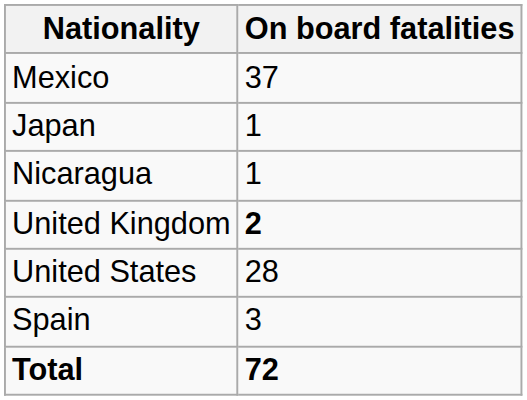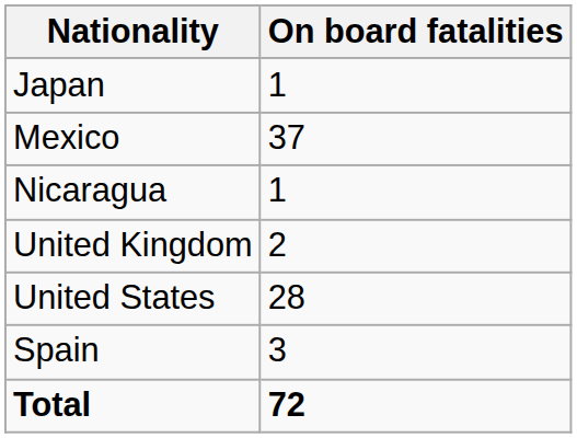rows swapped: Japan <-> Mexico
United Kingdom | On board fatalities: bold -> normal
